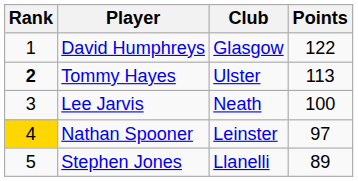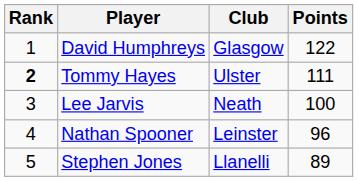Tommy Hayes | Points: 113 -> 111
Nathan Spooner | Rank: gold background -> no background
Nathan Spooner | Points: 97 -> 96
